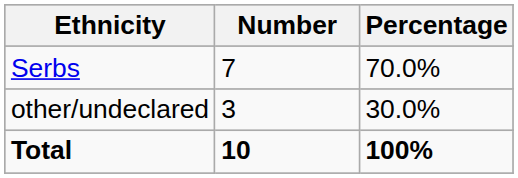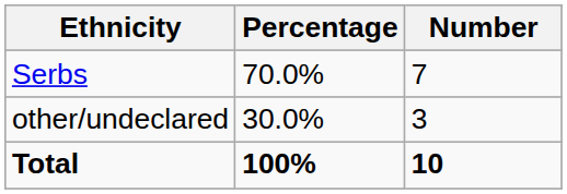columns swapped: Number <-> Percentage
